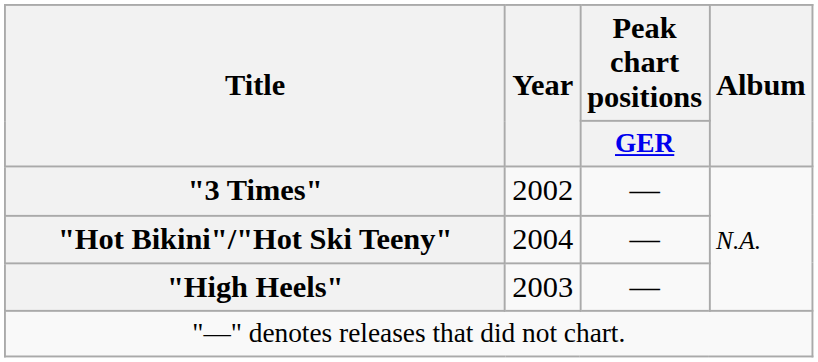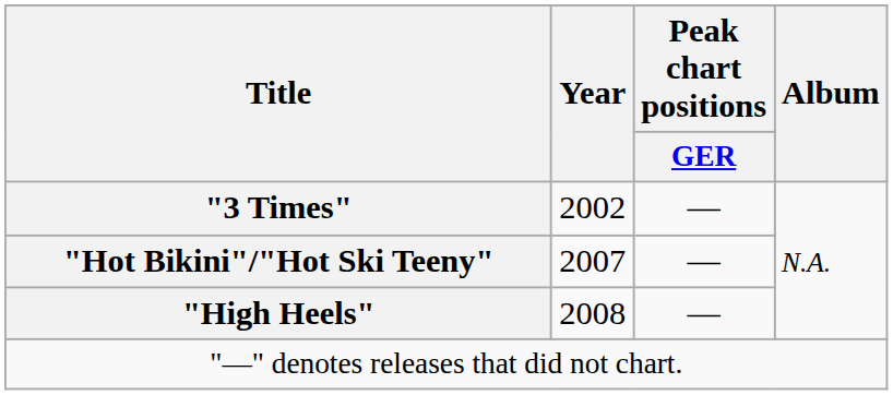"Hot Bikini"/"Hot Ski Teeny" | Year: 2004 -> 2007
"High Heels" | Year: 2003 -> 2008
